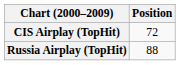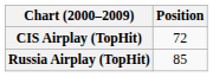Russia Airplay (TopHit) | Position: 88 -> 85
